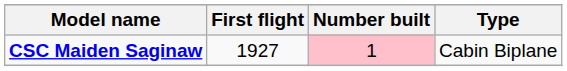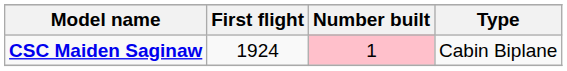CSC Maiden Saginaw | First flight: 1927 -> 1924
